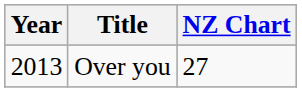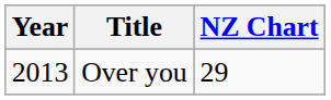Over you | NZ Chart: 27 -> 29
